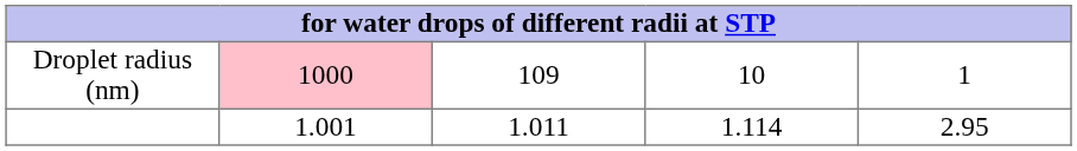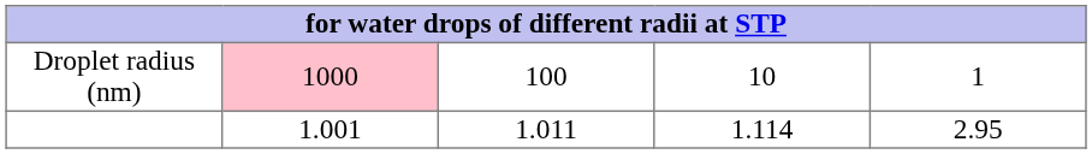Droplet radius (nm) | column 3: 109 -> 100
